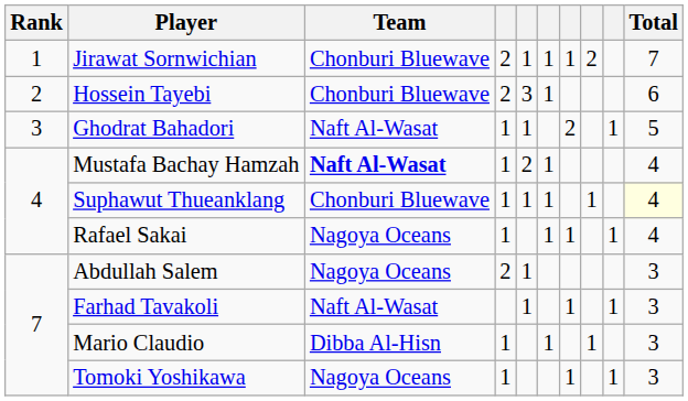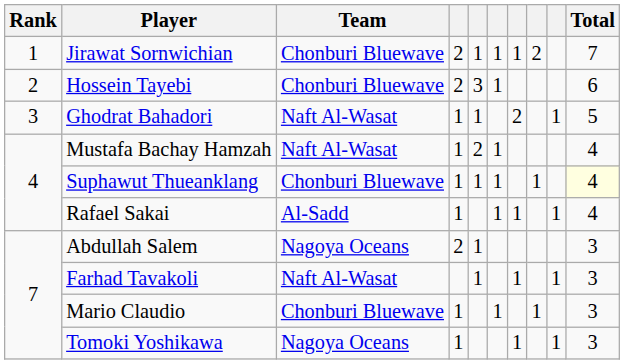Mustafa Bachay Hamzah | Team: bold -> normal
Rafael Sakai | Team: Nagoya Oceans -> Al-Sadd
Mario Claudio | Team: Dibba Al-Hisn -> Chonburi Bluewave
